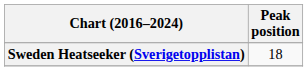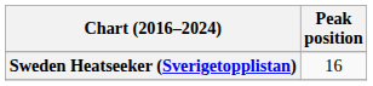Sweden Heatseeker (Sverigetopplistan) | Peak position: 18 -> 16
